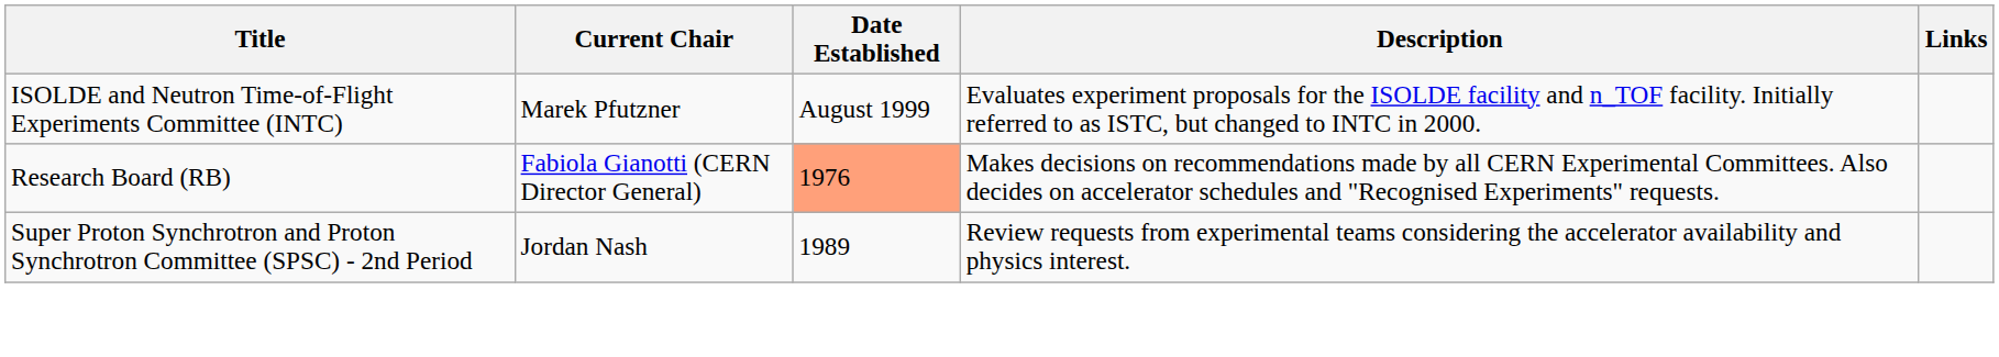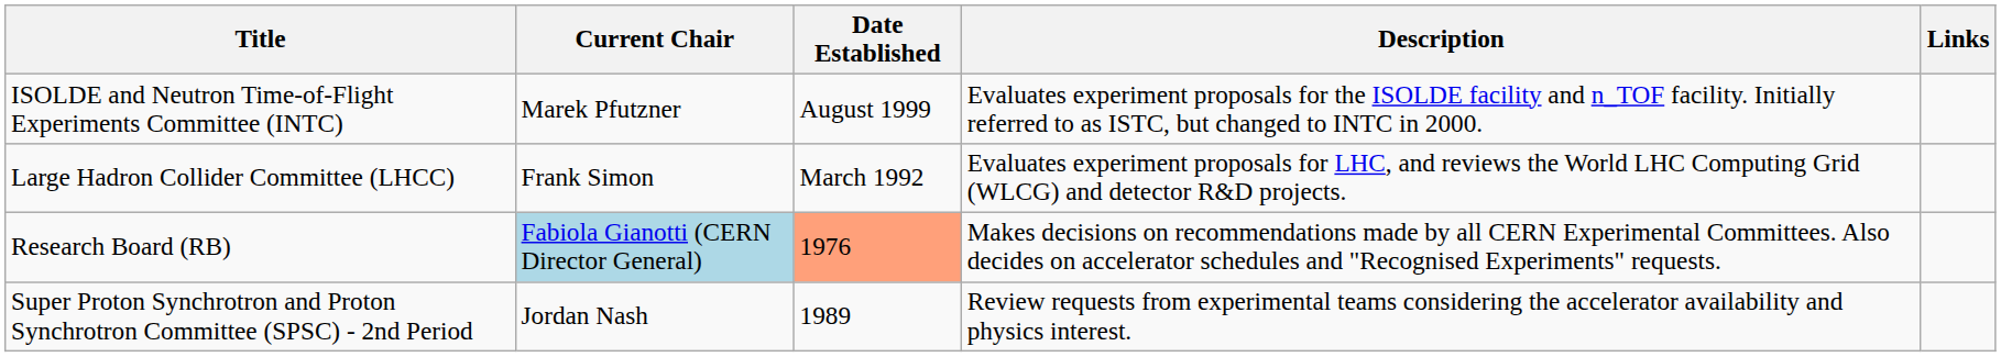+ row: Large Hadron Collider Committee (LHCC) | Frank Simon | March 1992 | Evaluates experiment proposals for LHC, and reviews the World LHC Computing Grid (WLCG) and detector R&D projects.
Research Board (RB) | Current Chair: no background -> lightblue background
